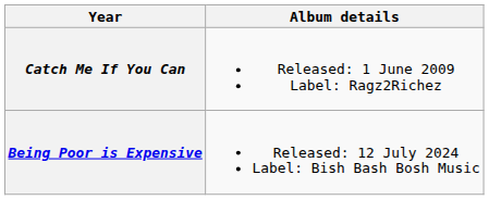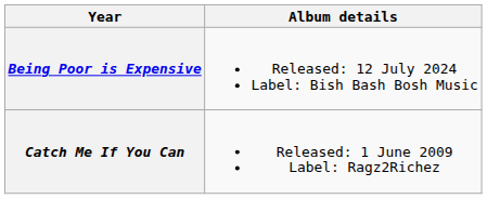rows swapped: Catch Me If You Can <-> Being Poor is Expensive
